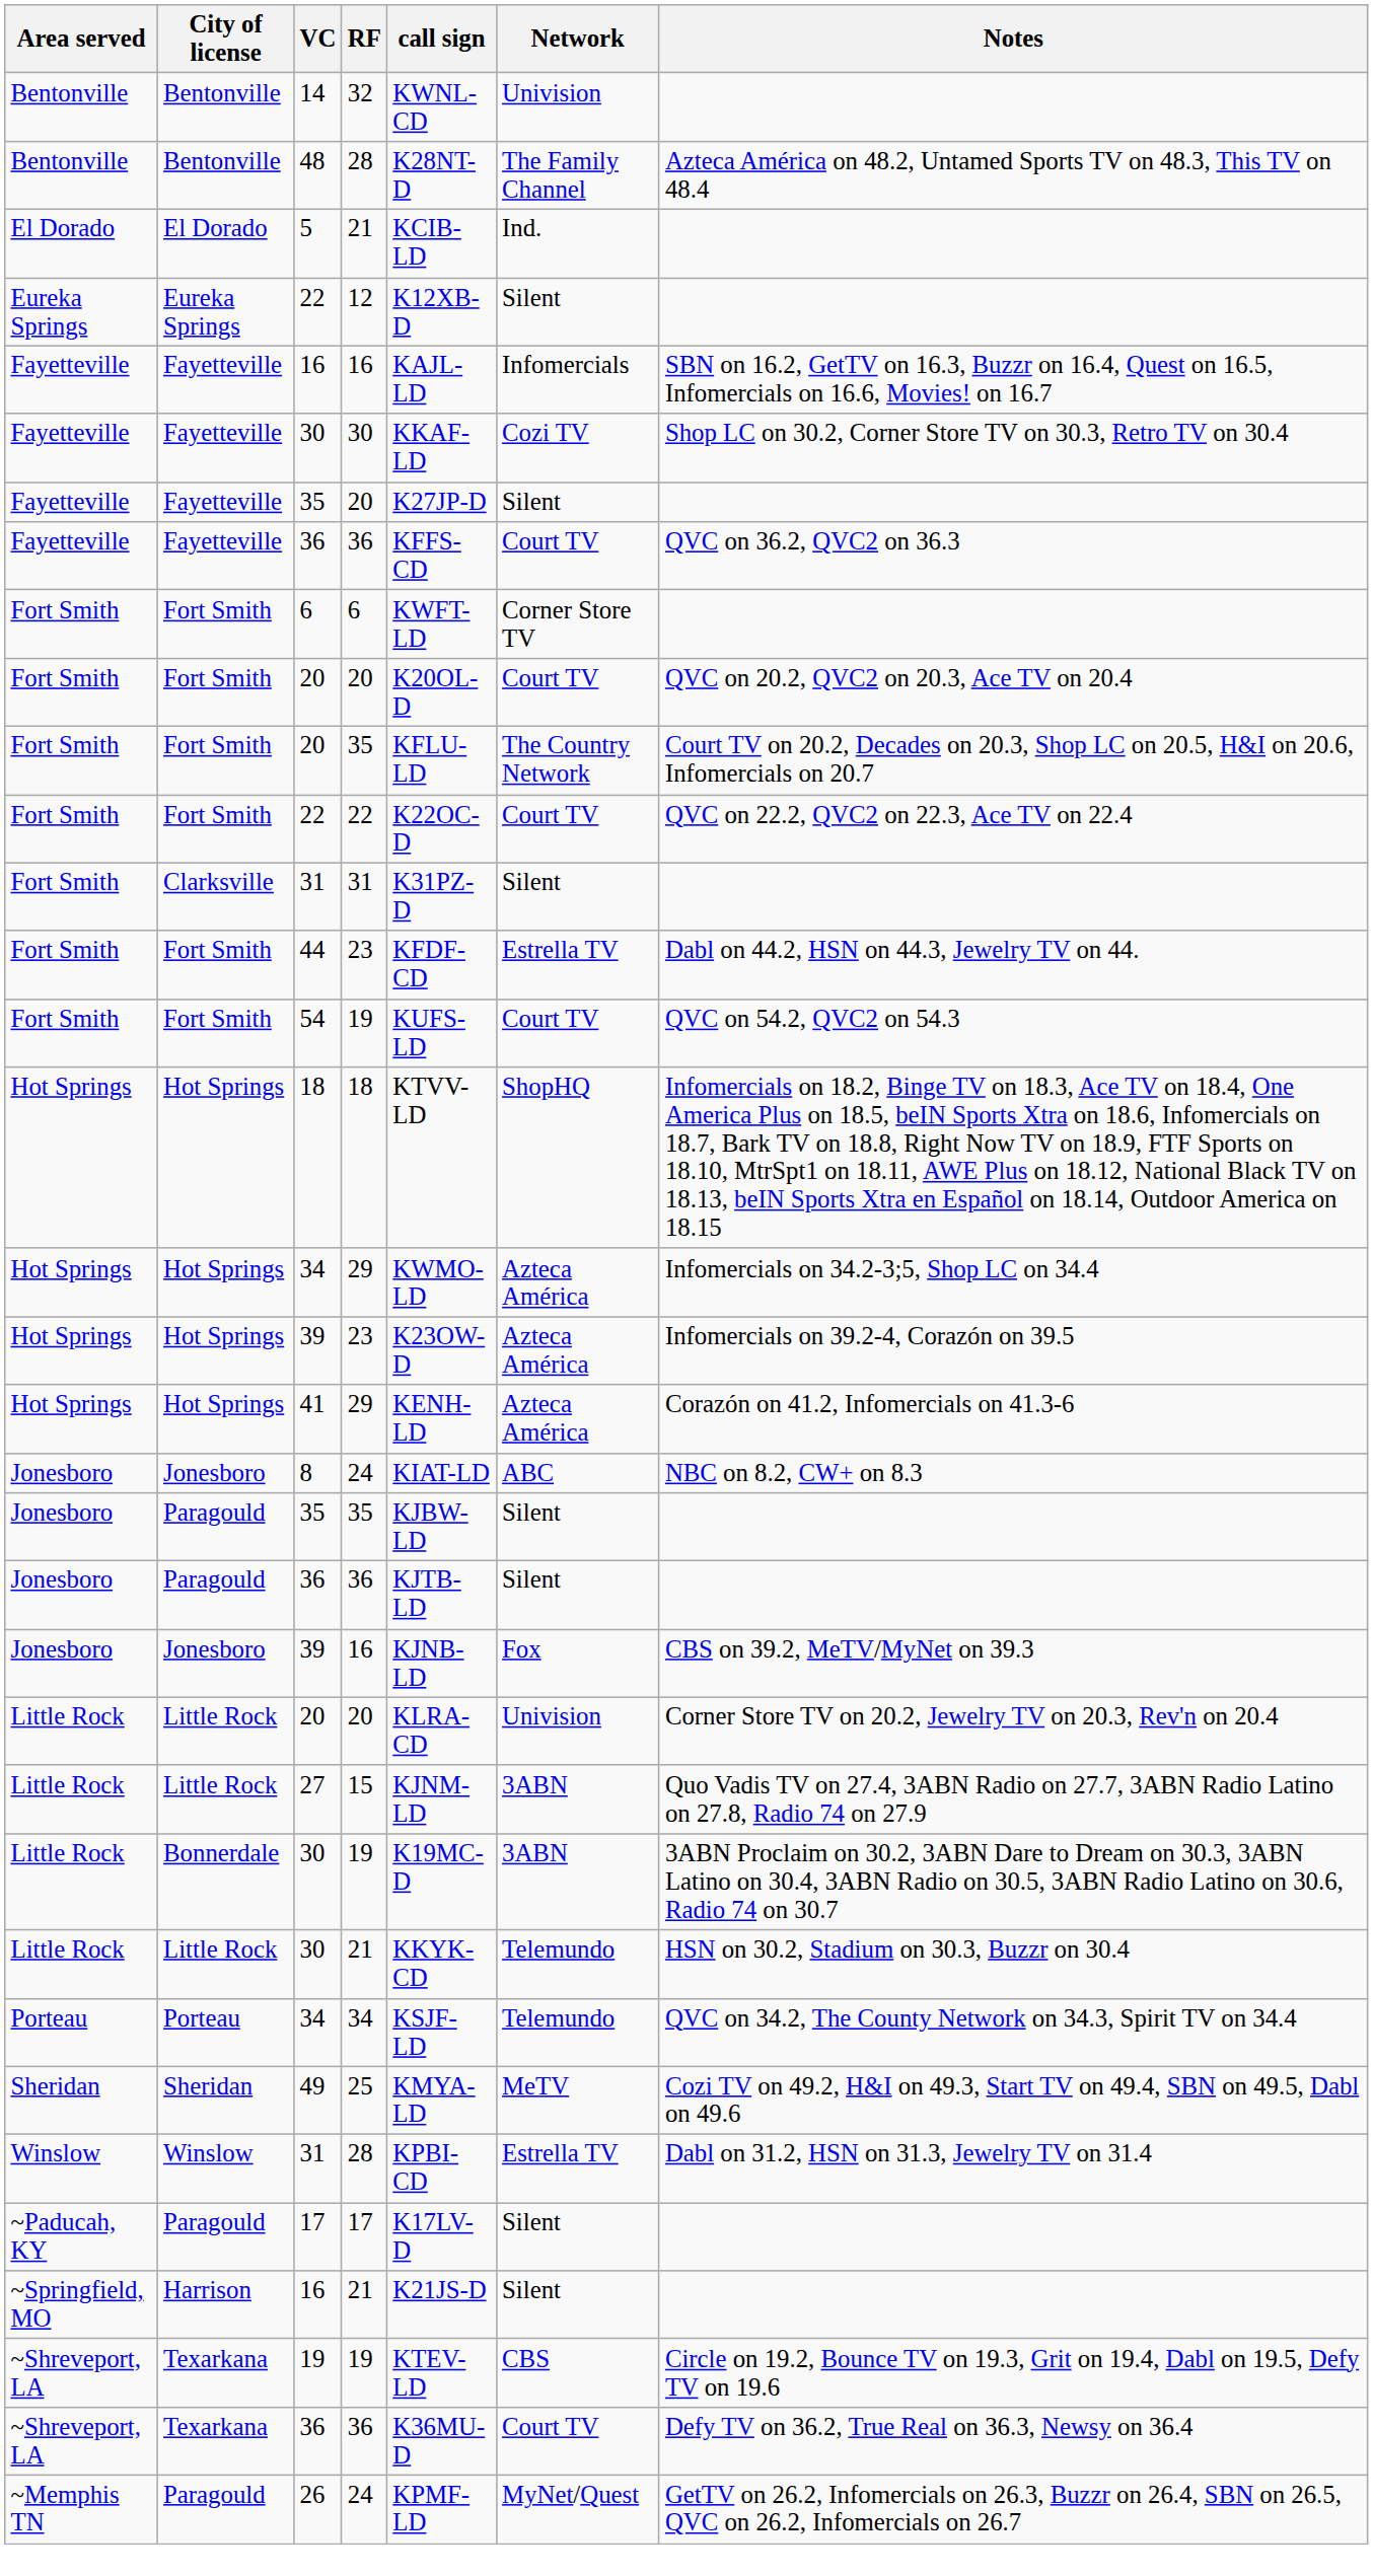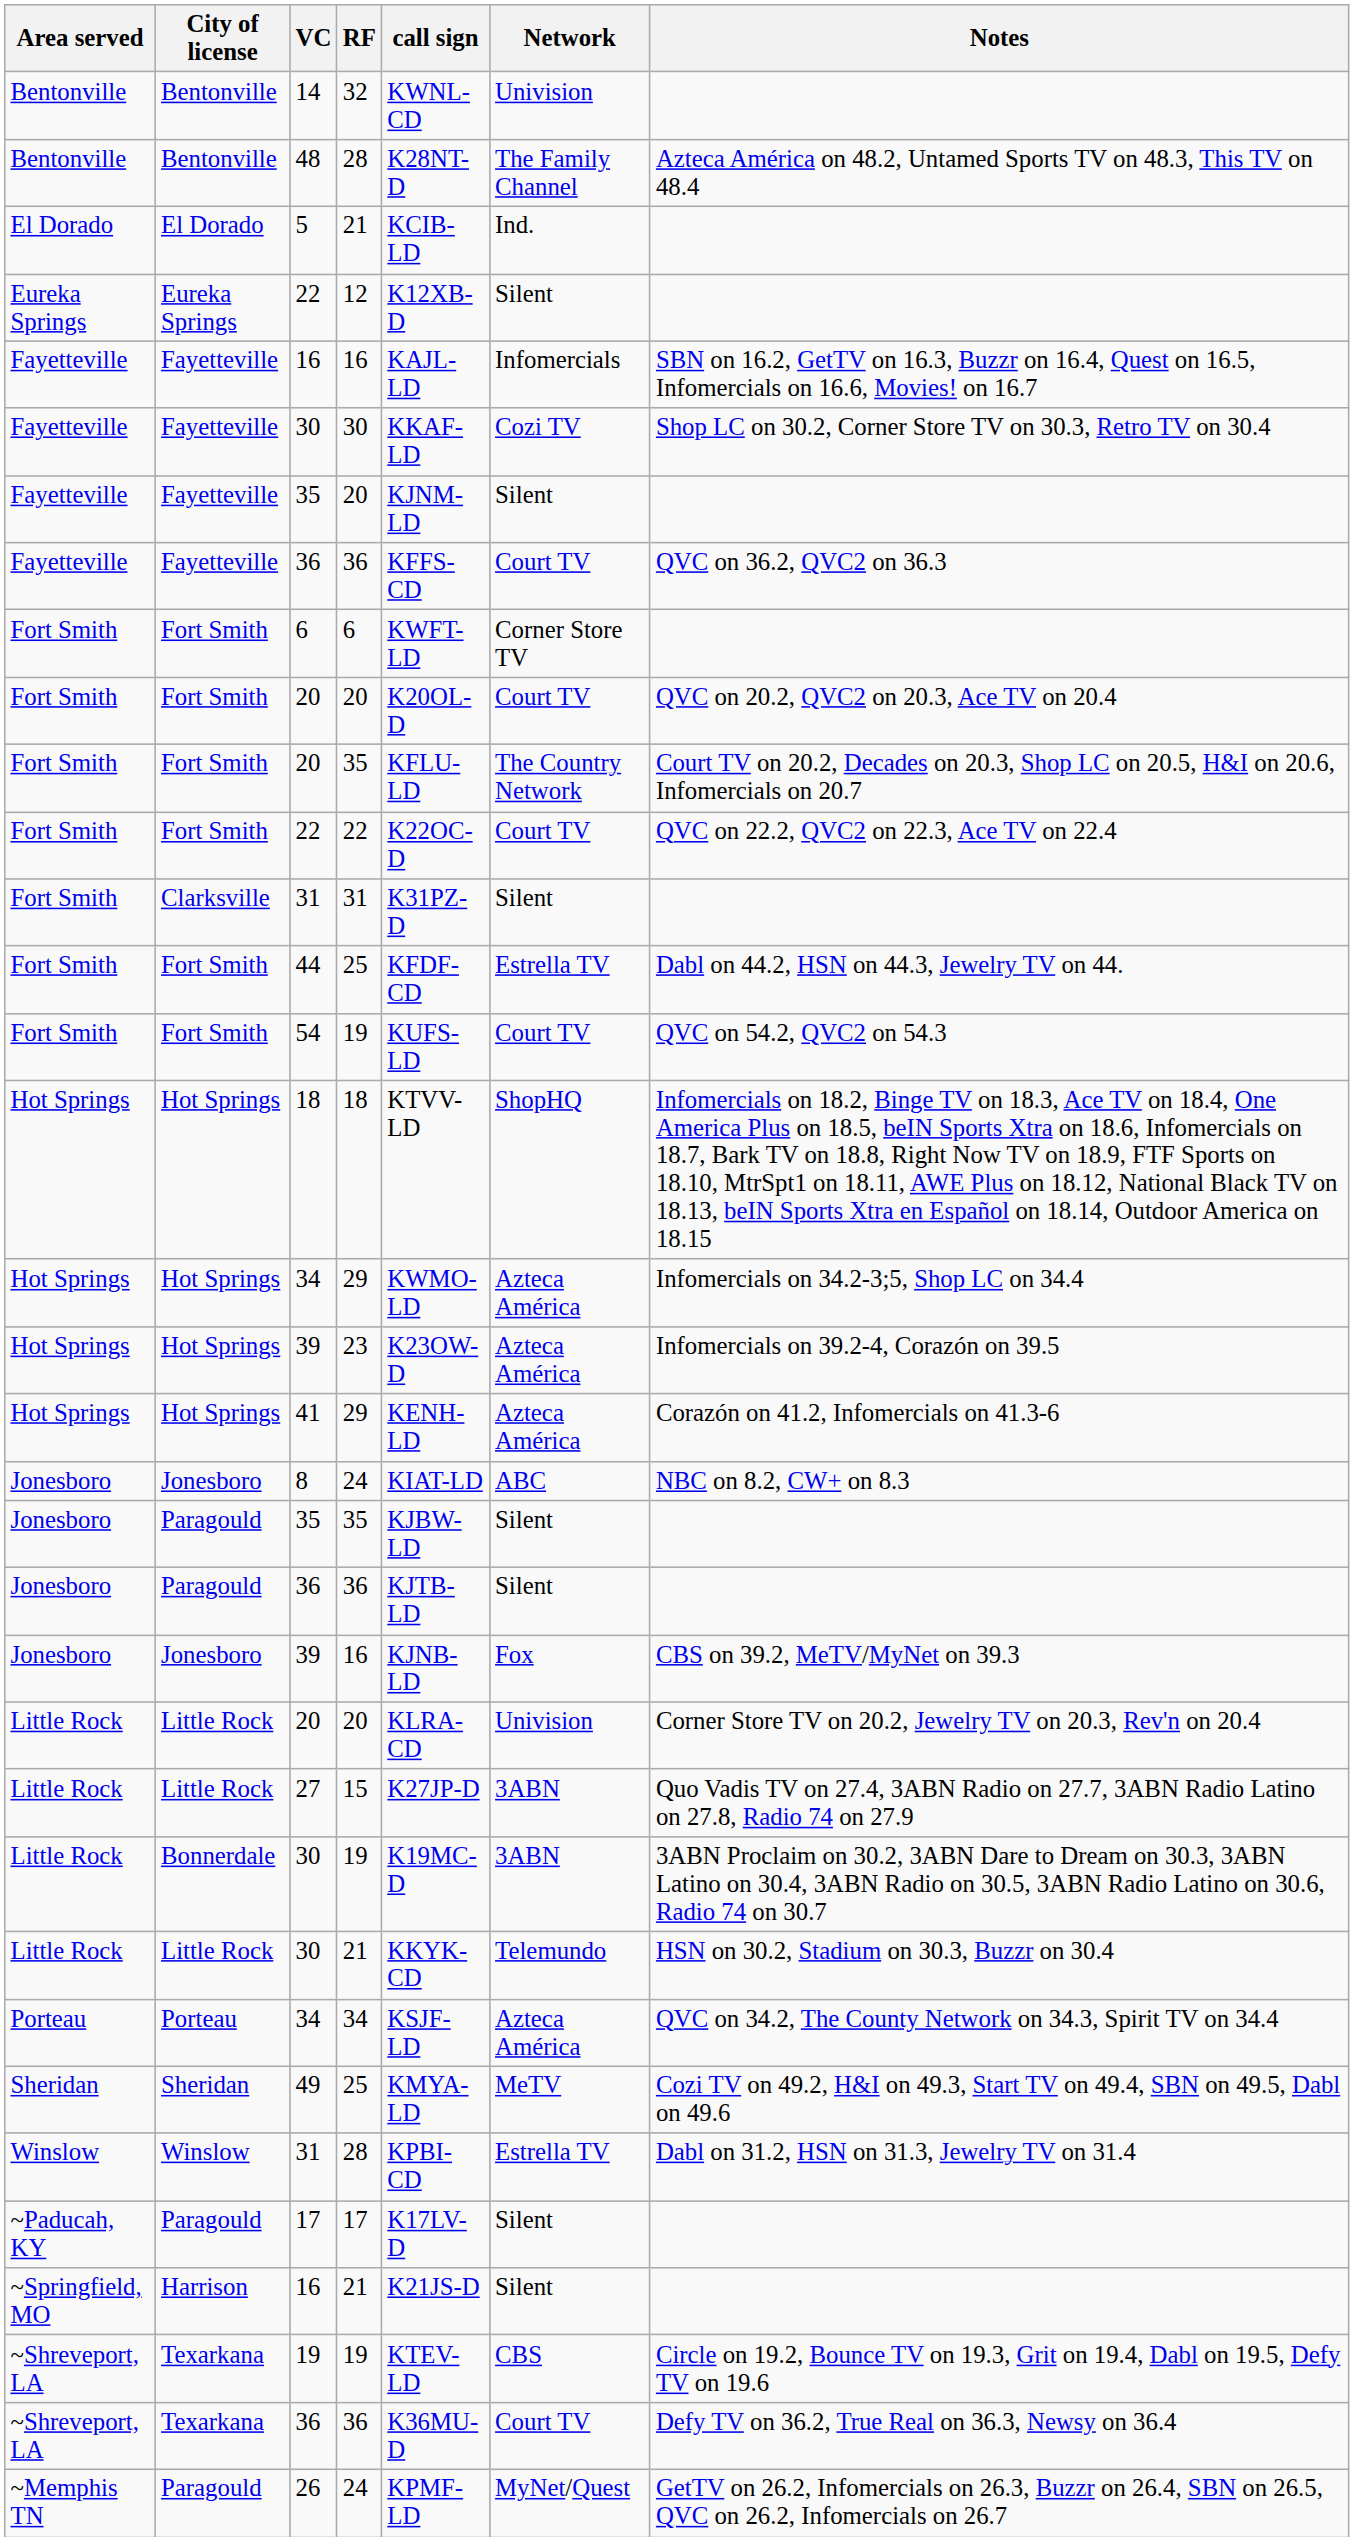Fayetteville / 35 | call sign: K27JP-D -> KJNM-LD
44 | RF: 23 -> 25
27 | call sign: KJNM-LD -> K27JP-D
Porteau / 34 | Network: Telemundo -> Azteca América
